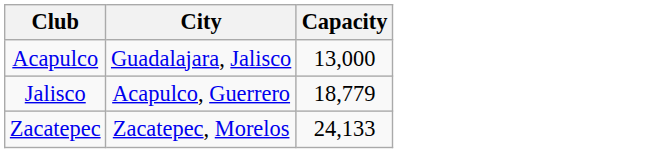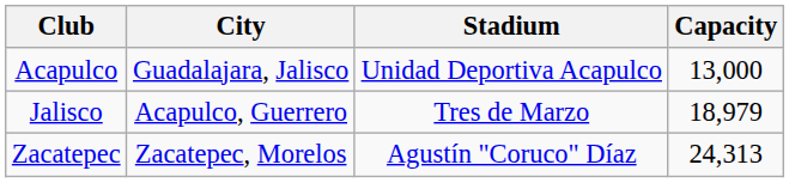+ column: Stadium | Unidad Deportiva Acapulco | Tres de Marzo | Agustín "Coruco" Díaz
Jalisco | Capacity: 18,779 -> 18,979
Zacatepec | Capacity: 24,133 -> 24,313
